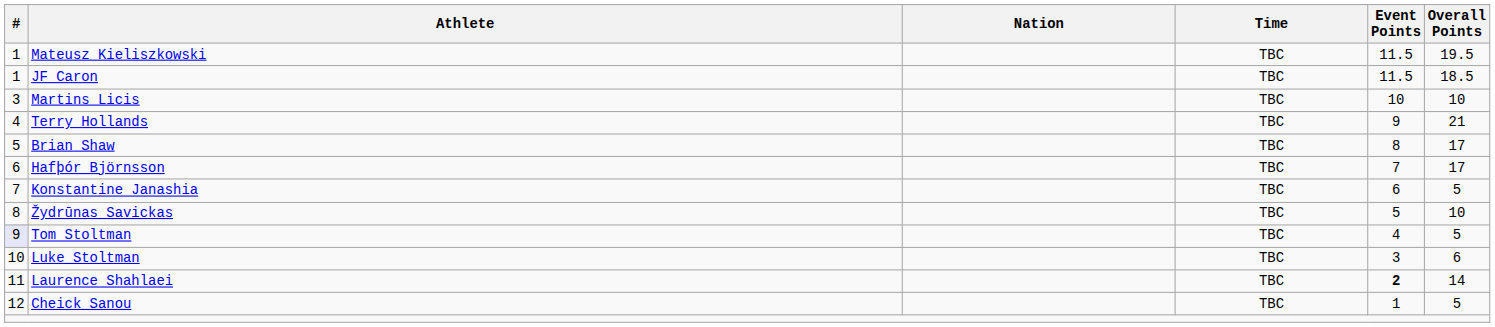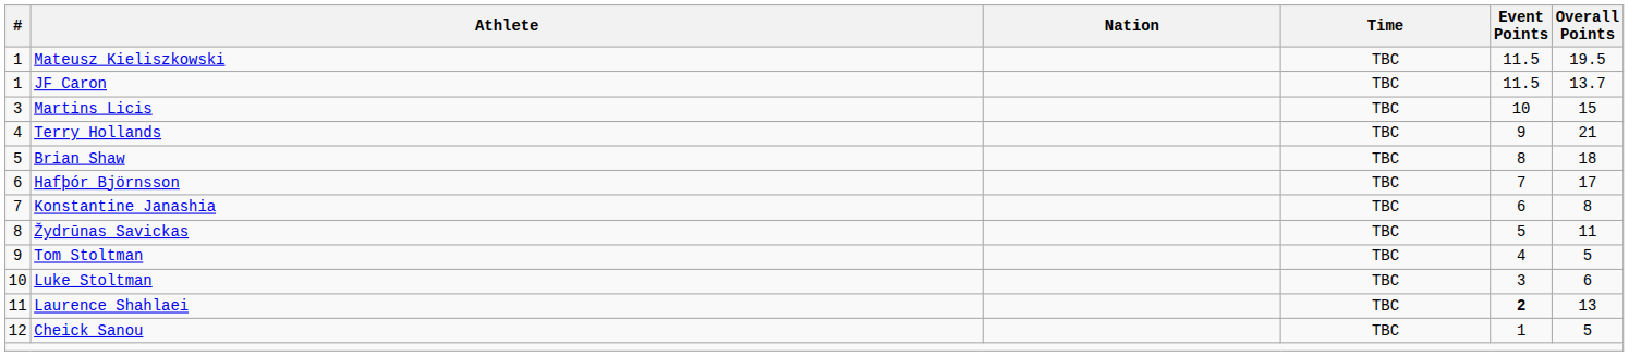JF Caron | Overall Points: 18.5 -> 13.7
Martins Licis | Overall Points: 10 -> 15
Brian Shaw | Overall Points: 17 -> 18
Konstantine Janashia | Overall Points: 5 -> 8
Žydrūnas Savickas | Overall Points: 10 -> 11
Tom Stoltman | #: lavender background -> no background
Laurence Shahlaei | Overall Points: 14 -> 13
